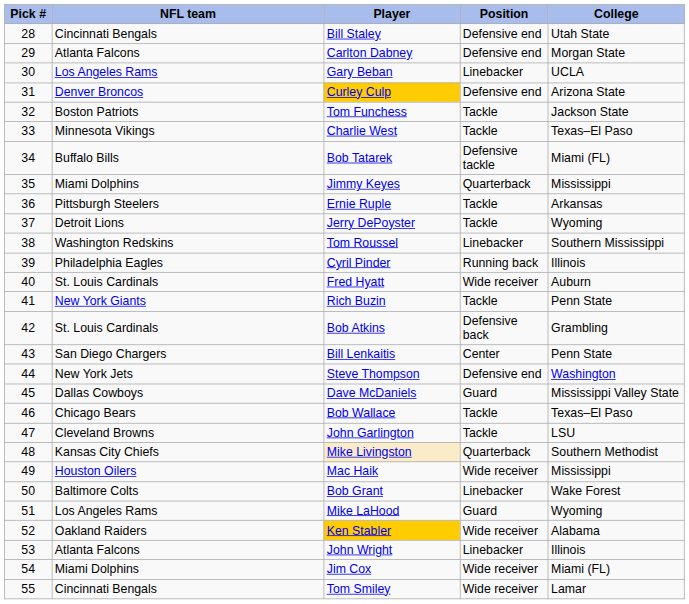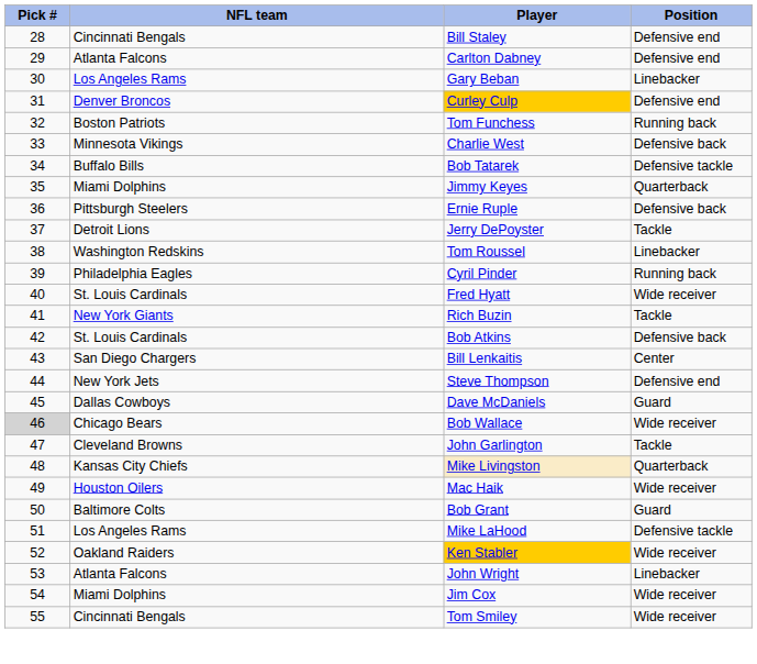- column: College | Utah State | Morgan State | UCLA | Arizona State | Jackson State | Texas–El Paso | Miami (FL) | Mississippi | Arkansas | Wyoming | Southern Mississippi | Illinois | Auburn | Penn State | Grambling | Penn State | Washington | Mississippi Valley State | Texas–El Paso | LSU | Southern Methodist | Mississippi | Wake Forest | Wyoming | Alabama | Illinois | Miami (FL) | Lamar
Tom Funchess | Position: Tackle -> Running back
Charlie West | Position: Tackle -> Defensive back
Ernie Ruple | Position: Tackle -> Defensive back
Bob Wallace | Pick #: no background -> lightgrey background
Bob Wallace | Position: Tackle -> Wide receiver
Bob Grant | Position: Linebacker -> Guard
Mike LaHood | Position: Guard -> Defensive tackle
